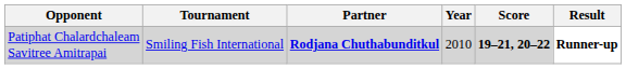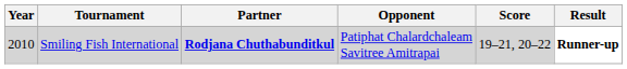columns swapped: Year <-> Opponent
Smiling Fish International | Score: bold -> normal
